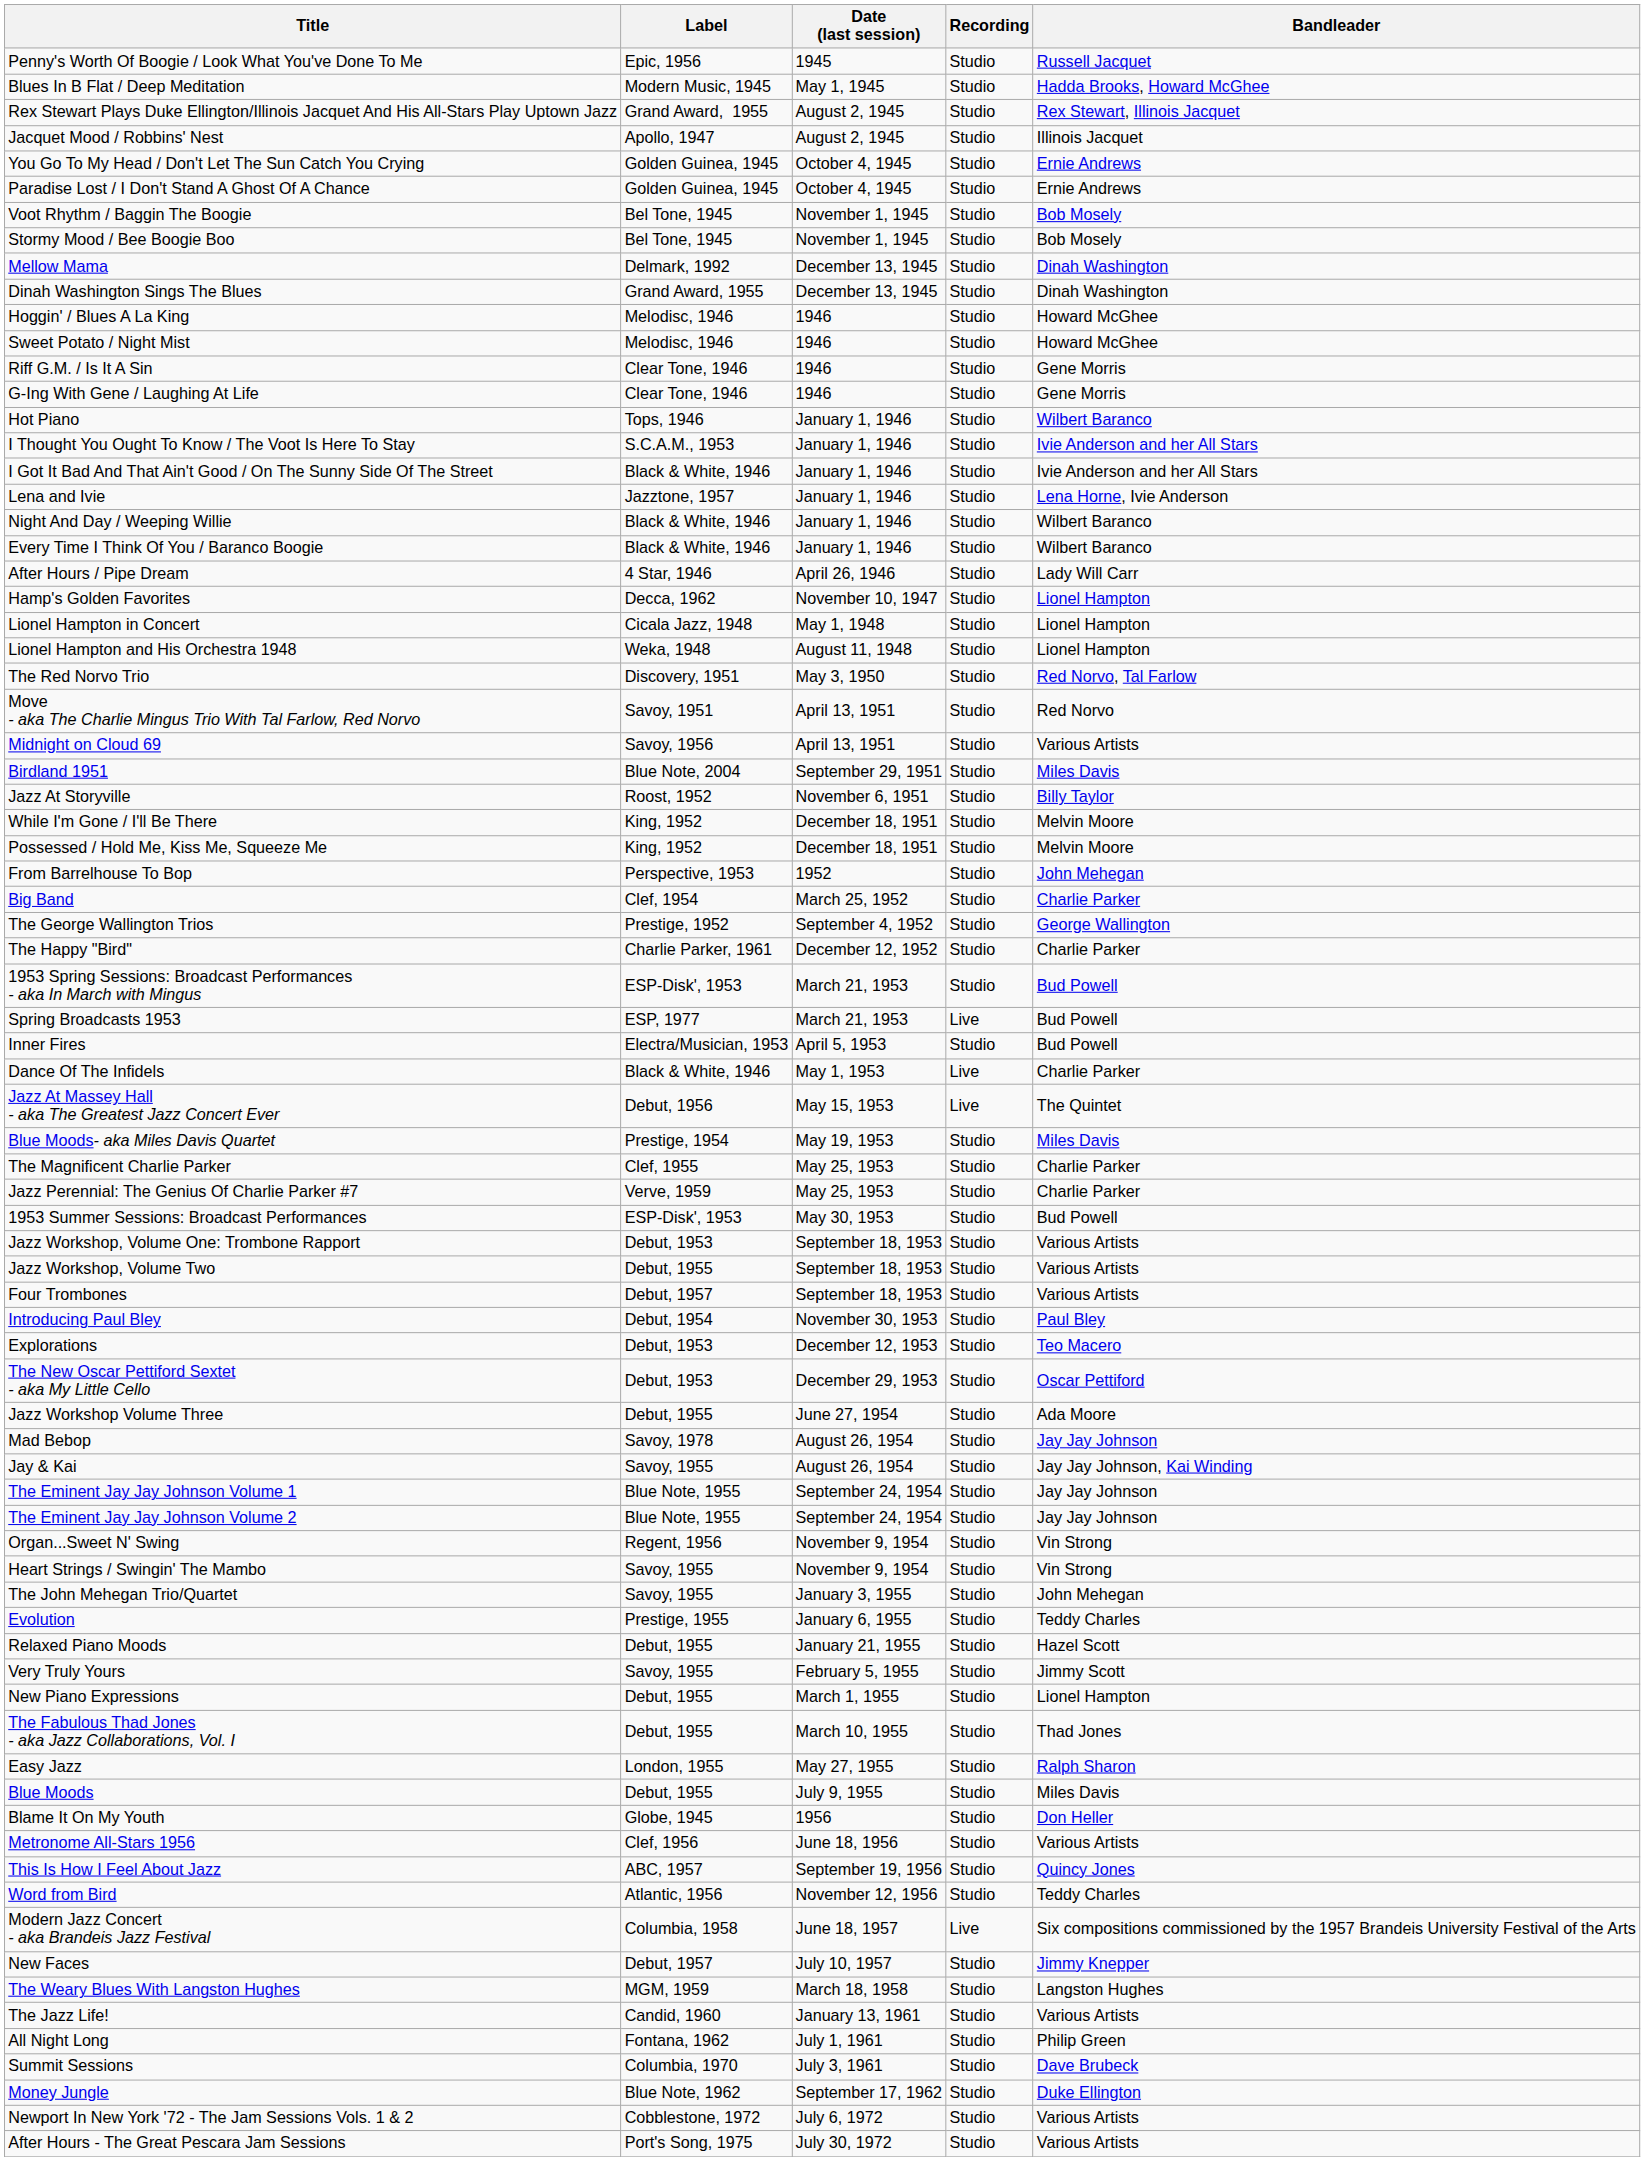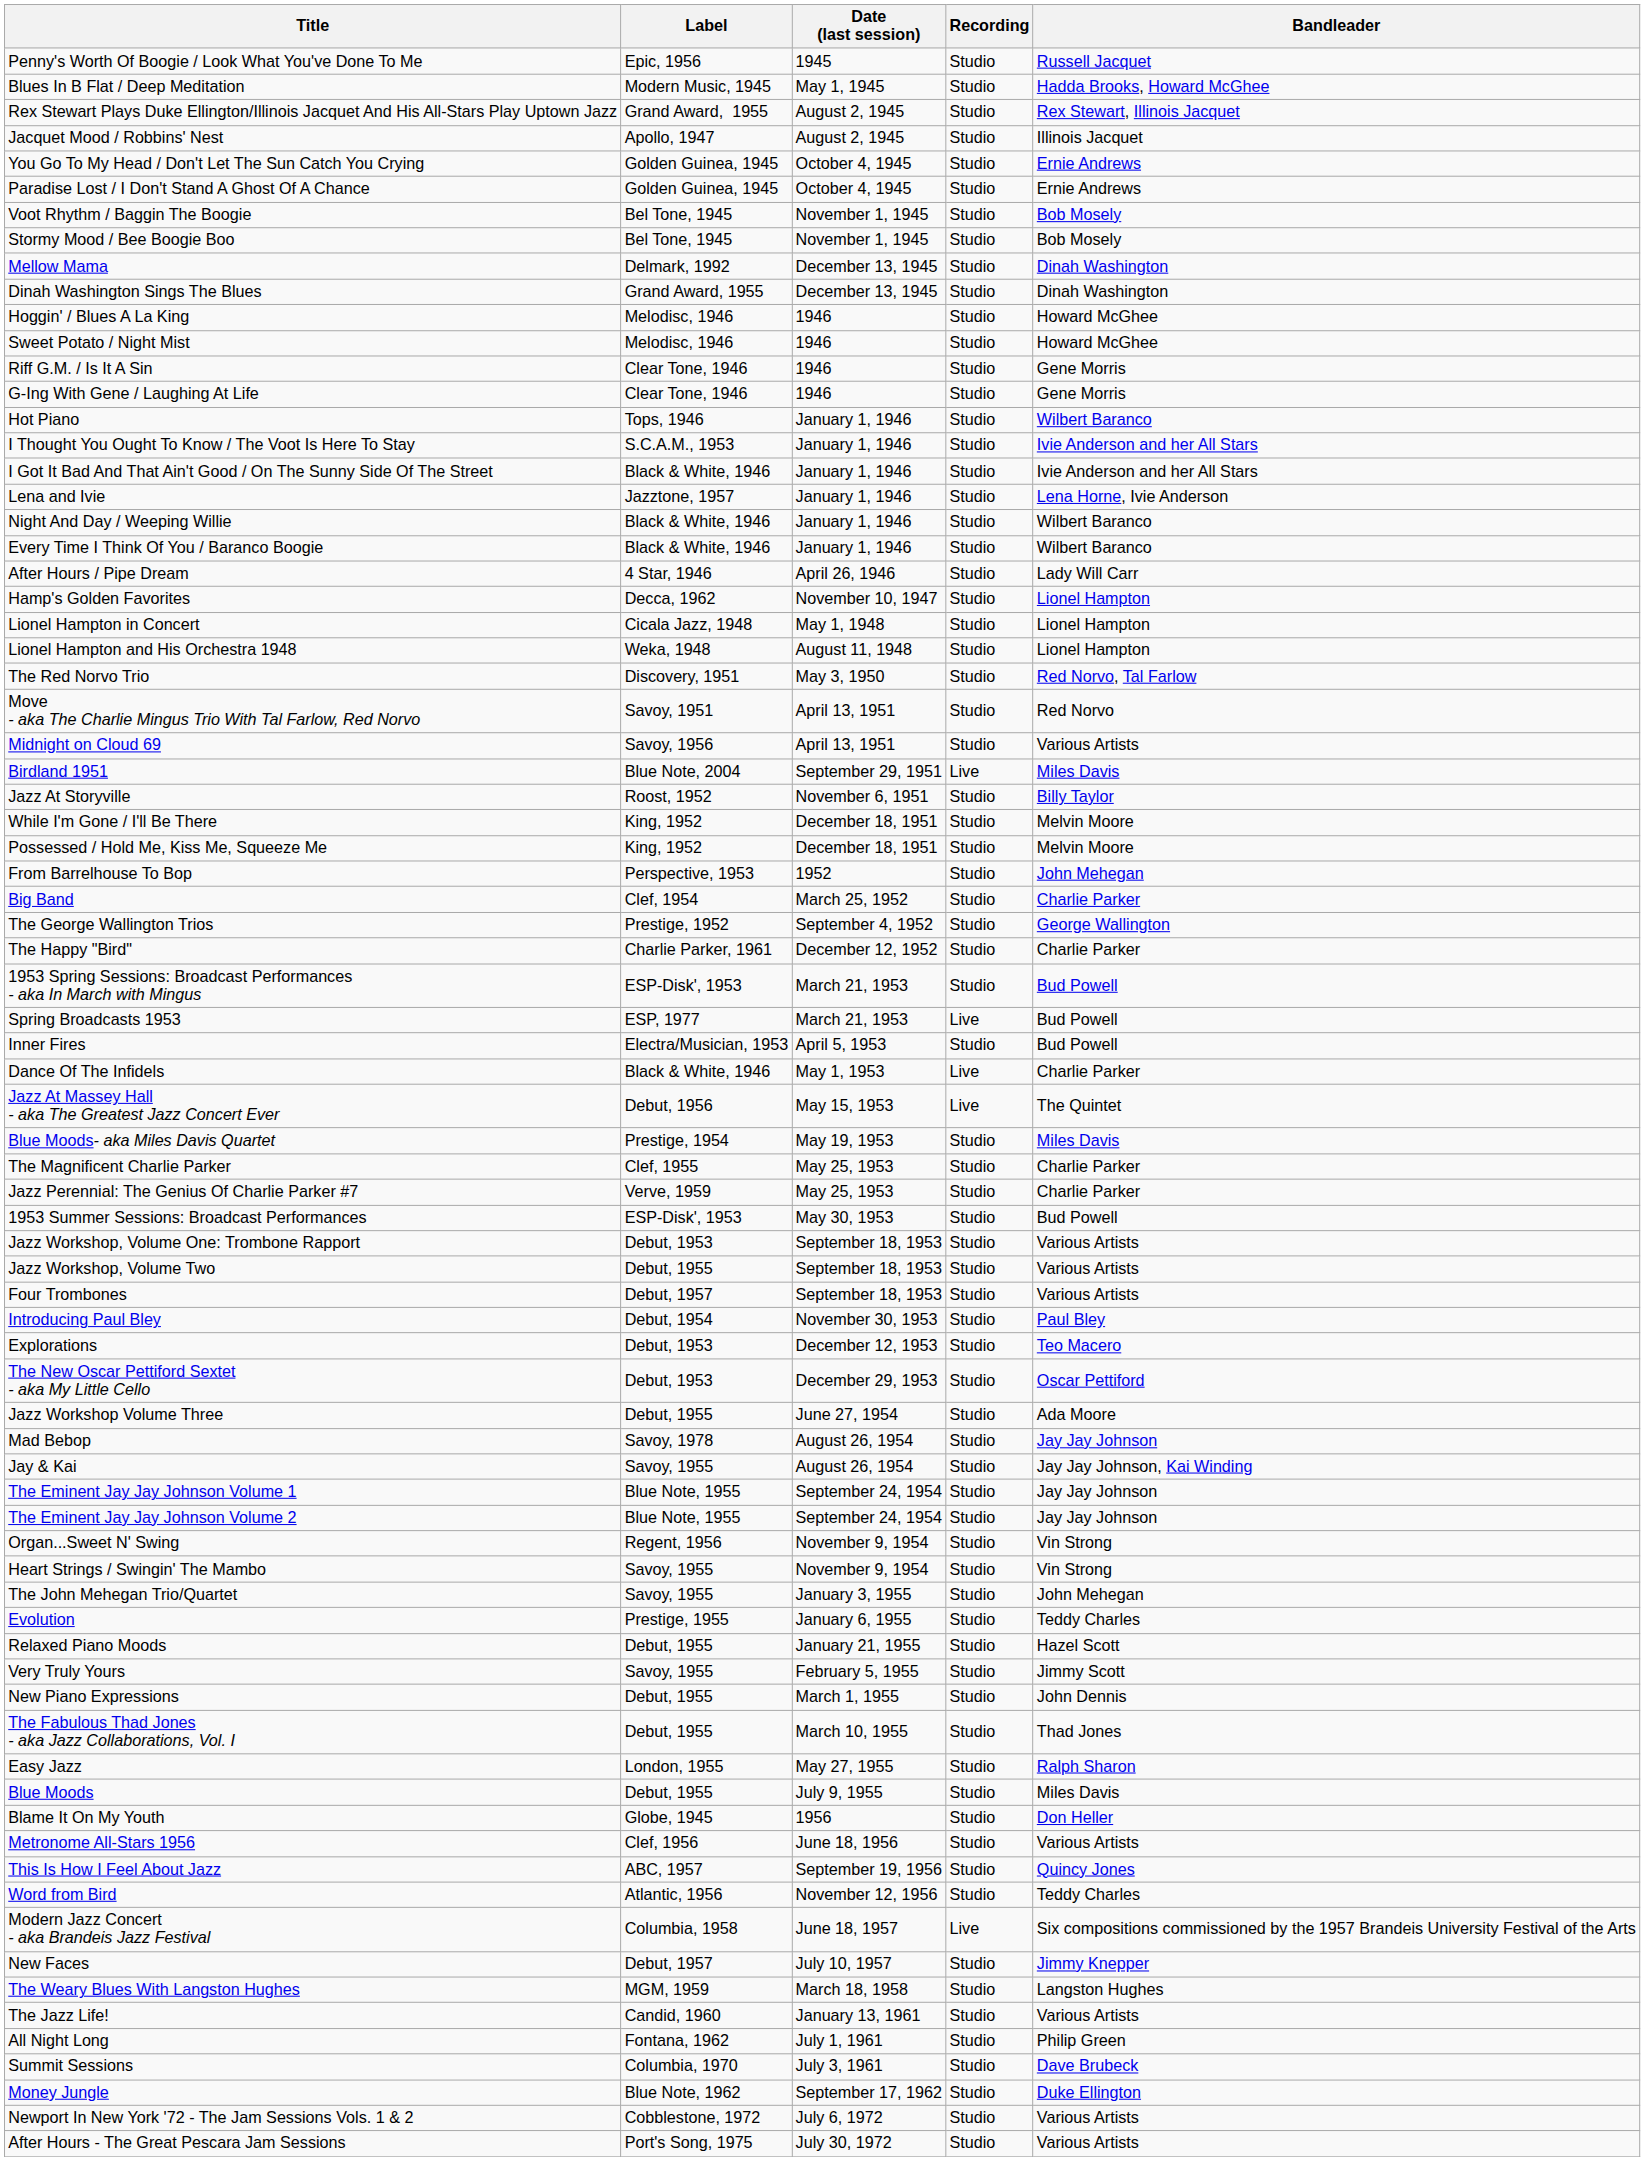Birdland 1951 | Recording: Studio -> Live
New Piano Expressions | Bandleader: Lionel Hampton -> John Dennis
